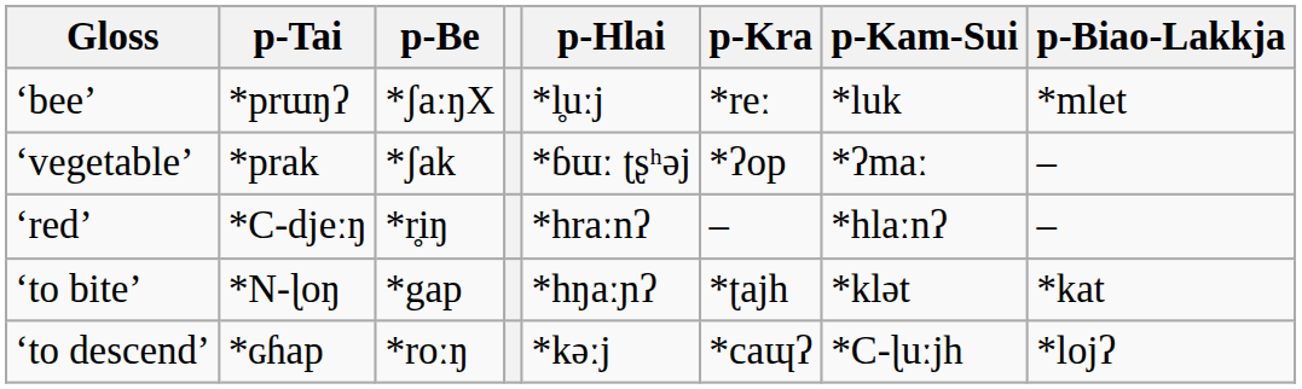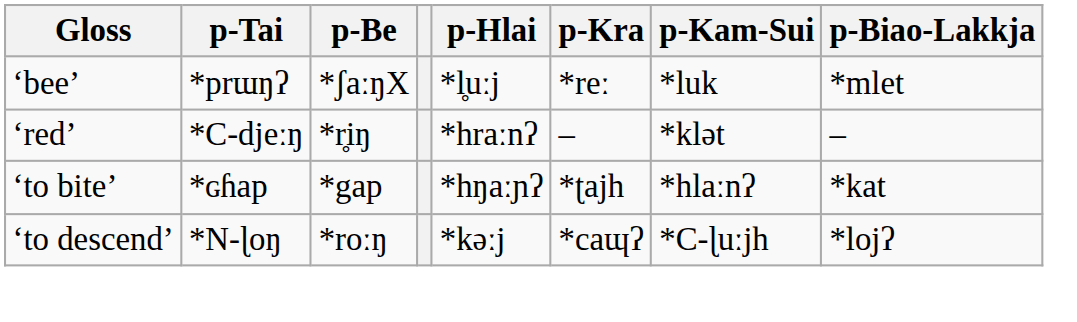- row: ‘vegetable’ | *prak | *ʃak | *ɓɯː ʈʂʰəj | *ʔop | *ʔmaː | –
‘red’ | p-Kam-Sui: *hlaːnʔ -> *klət
‘to bite’ | p-Tai: *N-ɭoŋ -> *ɢɦap
‘to bite’ | p-Kam-Sui: *klət -> *hlaːnʔ
‘to descend’ | p-Tai: *ɢɦap -> *N-ɭoŋ
